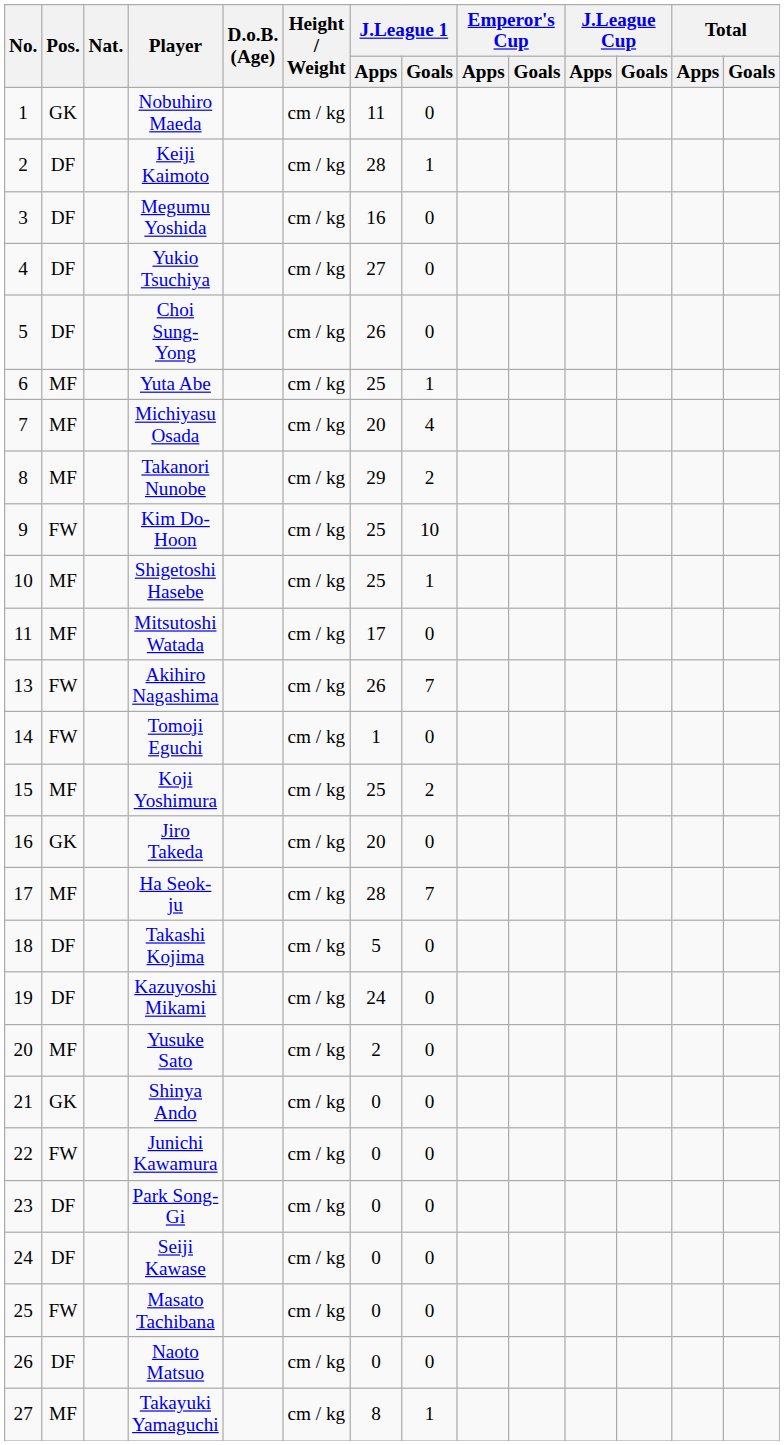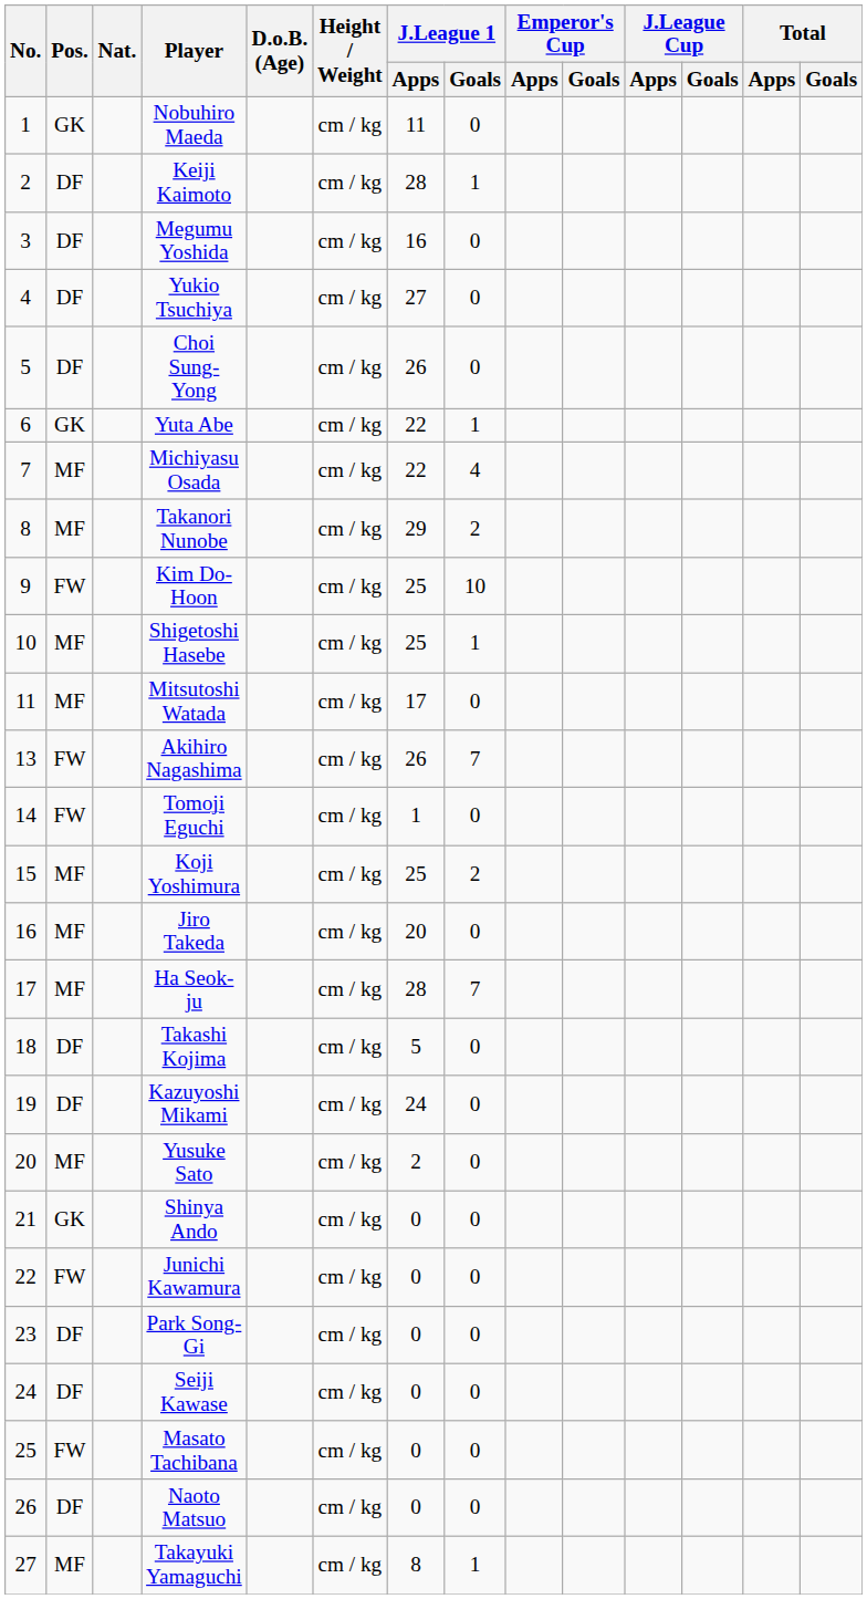Yuta Abe | Pos.: MF -> GK
Yuta Abe | J.League 1 / Apps: 25 -> 22
Michiyasu Osada | J.League 1 / Apps: 20 -> 22
Jiro Takeda | Pos.: GK -> MF
